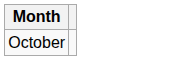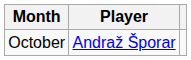+ column: Player | Andraž Šporar
